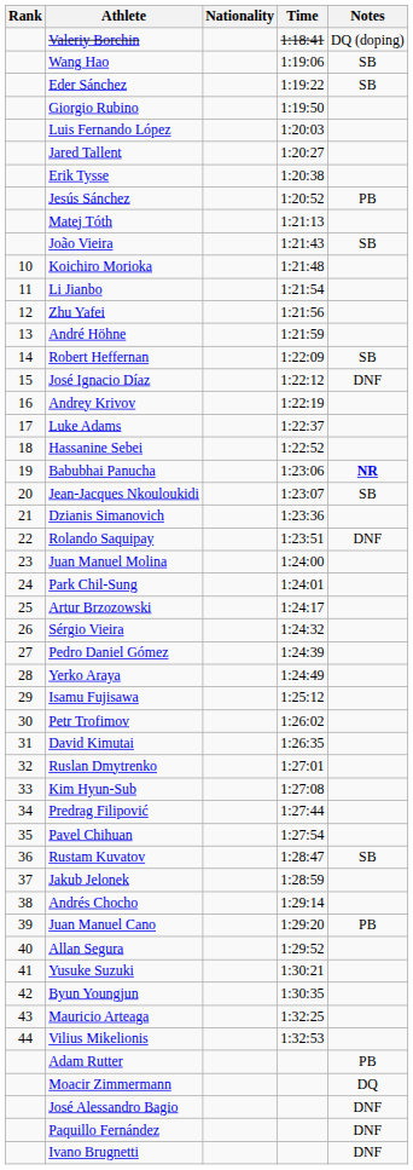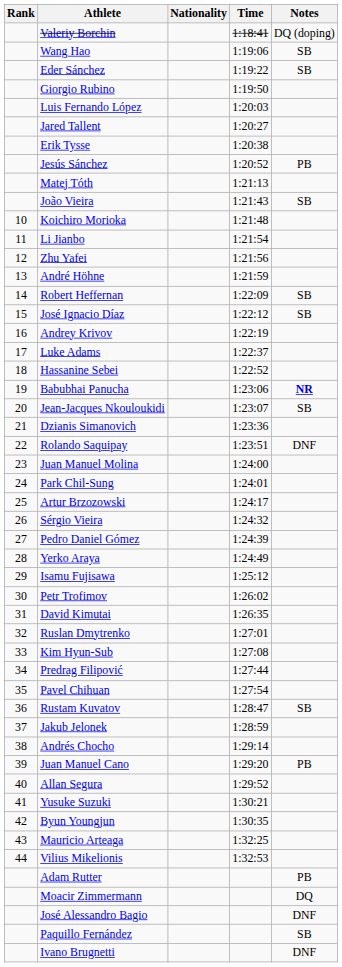José Ignacio Díaz | Notes: DNF -> SB
Paquillo Fernández | Notes: DNF -> SB
